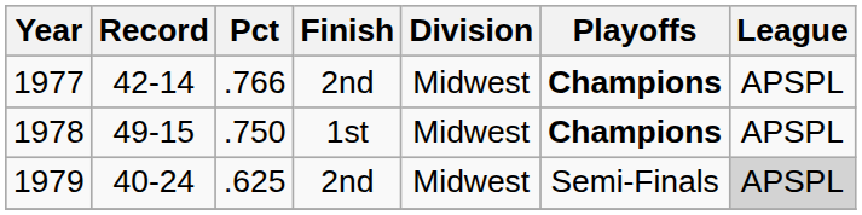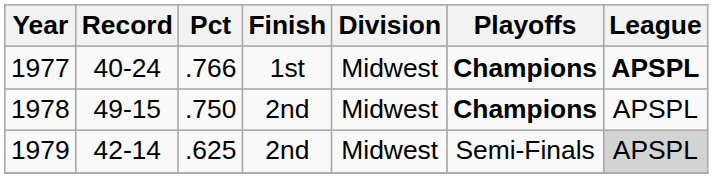1977 | Record: 42-14 -> 40-24
1977 | Finish: 2nd -> 1st
1977 | League: normal -> bold
1978 | Finish: 1st -> 2nd
1979 | Record: 40-24 -> 42-14
